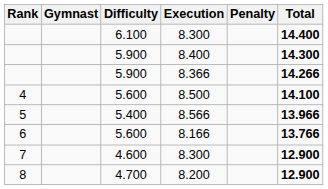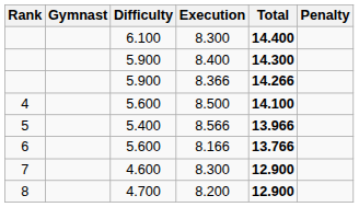columns swapped: Penalty <-> Total
